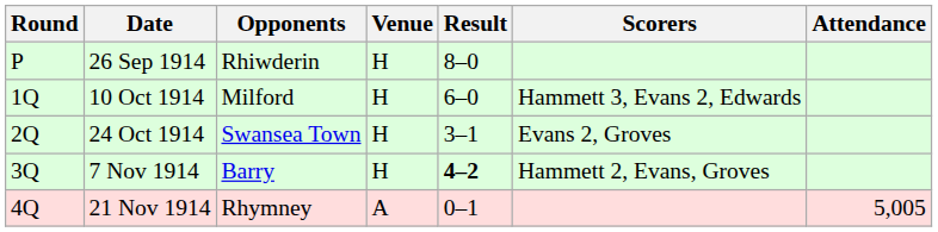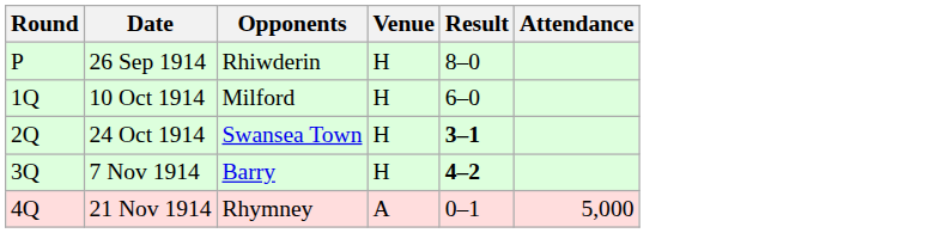- column: Scorers | Hammett 3, Evans 2, Edwards | Evans 2, Groves | Hammett 2, Evans, Groves
24 Oct 1914 | Result: normal -> bold
21 Nov 1914 | Attendance: 5,005 -> 5,000
